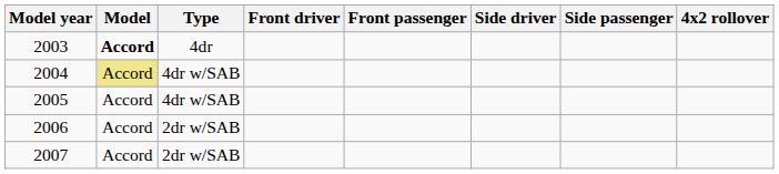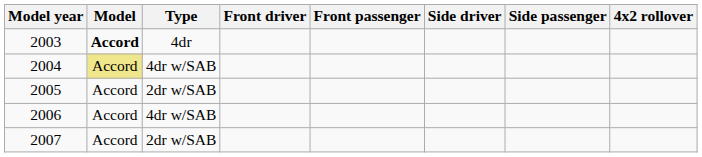2005 | Type: 4dr w/SAB -> 2dr w/SAB
2006 | Type: 2dr w/SAB -> 4dr w/SAB
